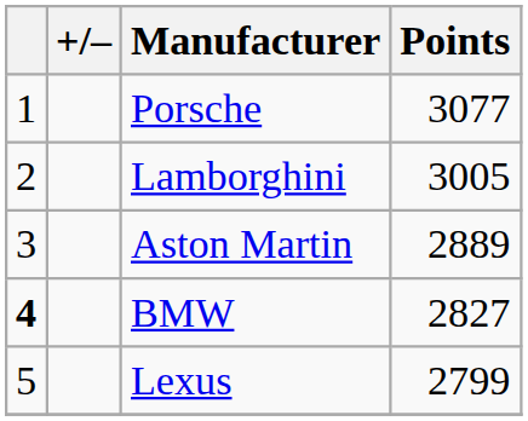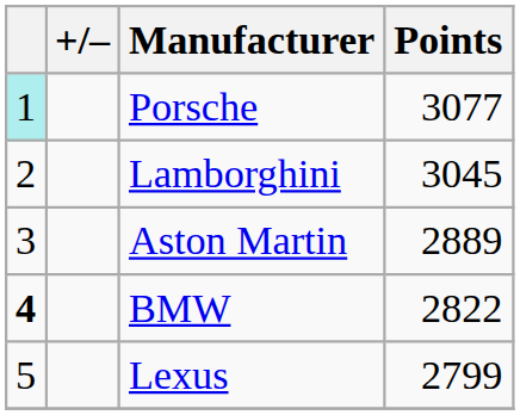Porsche | column 1: no background -> paleturquoise background
Lamborghini | Points: 3005 -> 3045
BMW | Points: 2827 -> 2822
